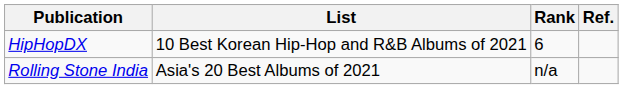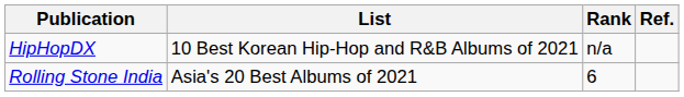HipHopDX | Rank: 6 -> n/a
Rolling Stone India | Rank: n/a -> 6
